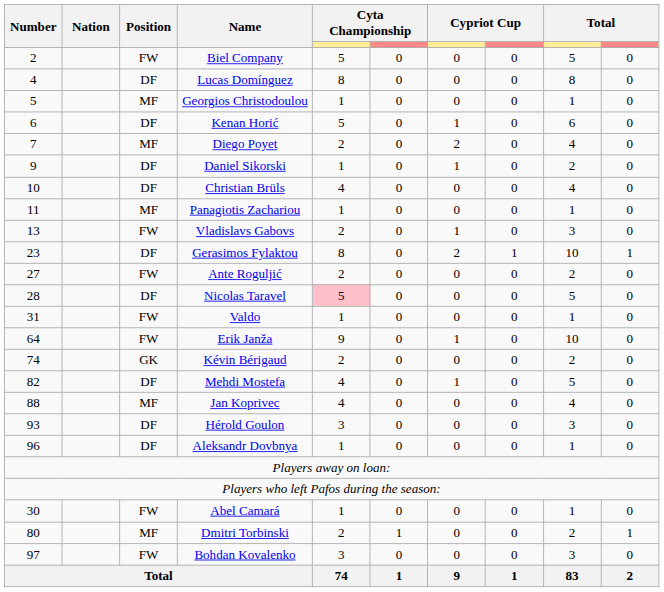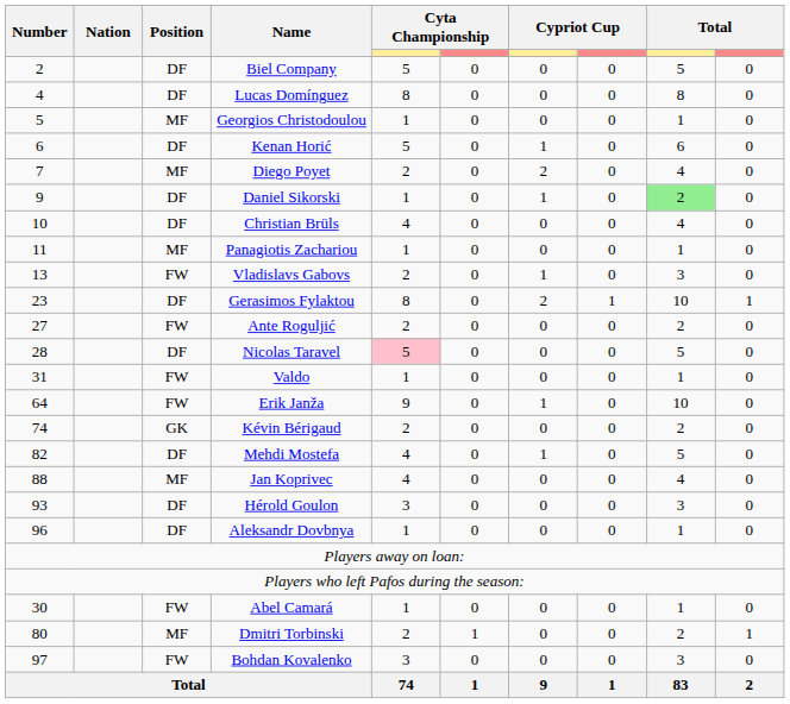Biel Company | Position: FW -> DF
Daniel Sikorski | column 9: no background -> lightgreen background
